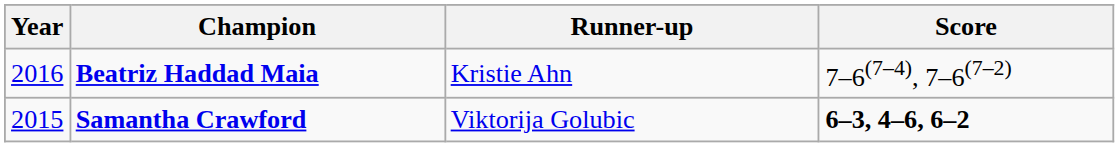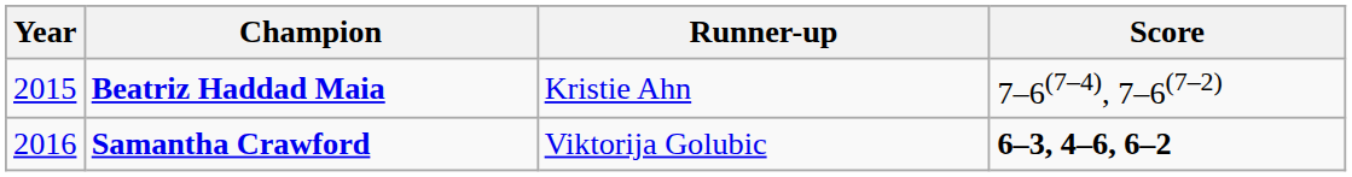Beatriz Haddad Maia | Year: 2016 -> 2015
Samantha Crawford | Year: 2015 -> 2016
